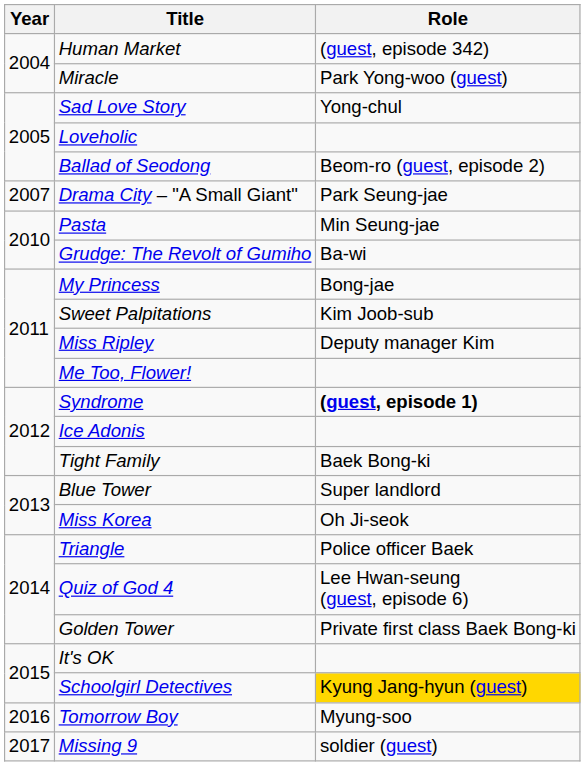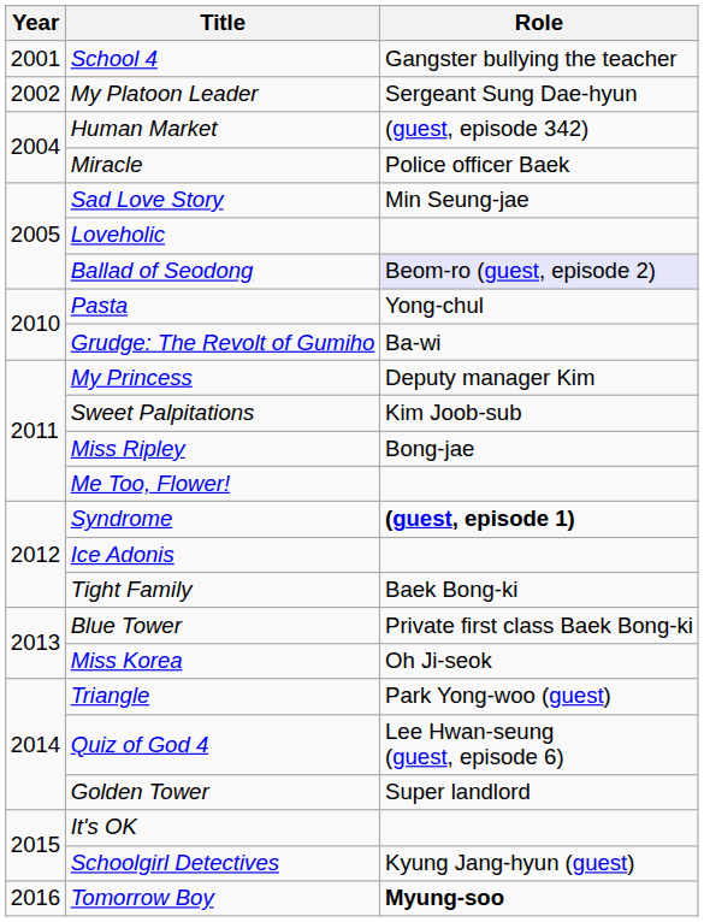+ row: 2001 | School 4 | Gangster bullying the teacher
+ row: 2002 | My Platoon Leader | Sergeant Sung Dae-hyun
Miracle | Role: Park Yong-woo (guest) -> Police officer Baek
Sad Love Story | Role: Yong-chul -> Min Seung-jae
Ballad of Seodong | Role: no background -> lavender background
- row: 2007 | Drama City – "A Small Giant" | Park Seung-jae
Pasta | Role: Min Seung-jae -> Yong-chul
My Princess | Role: Bong-jae -> Deputy manager Kim
Miss Ripley | Role: Deputy manager Kim -> Bong-jae
Blue Tower | Role: Super landlord -> Private first class Baek Bong-ki
Triangle | Role: Police officer Baek -> Park Yong-woo (guest)
Golden Tower | Role: Private first class Baek Bong-ki -> Super landlord
Schoolgirl Detectives | Role: gold background -> no background
Tomorrow Boy | Role: normal -> bold
- row: 2017 | Missing 9 | soldier (guest)
